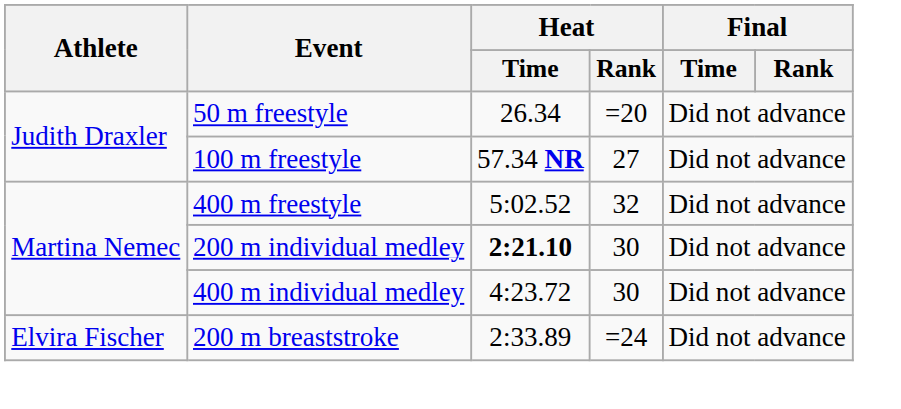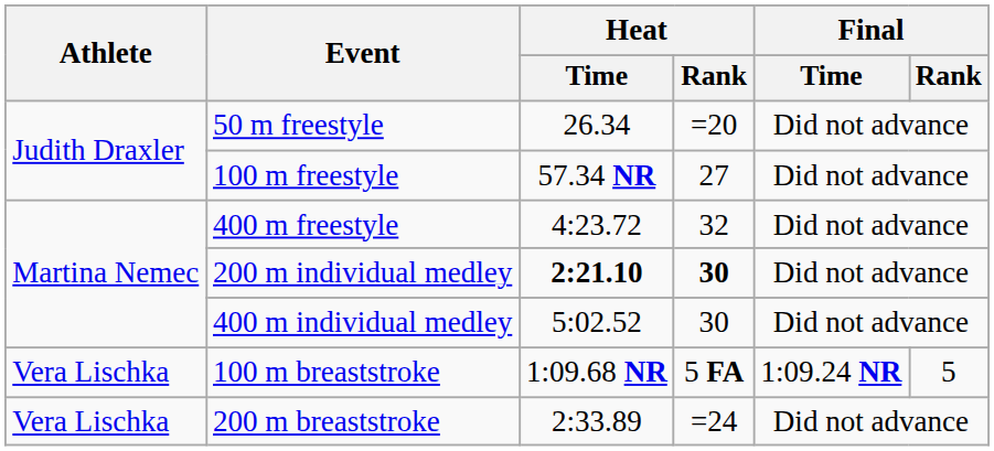400 m freestyle | Heat / Time: 5:02.52 -> 4:23.72
200 m individual medley | Heat / Rank: normal -> bold
400 m individual medley | Heat / Time: 4:23.72 -> 5:02.52
+ row: Vera Lischka | 100 m breaststroke | 1:09.68 NR | 5 FA | 1:09.24 NR | 5
200 m breaststroke | Athlete: Elvira Fischer -> Vera Lischka
